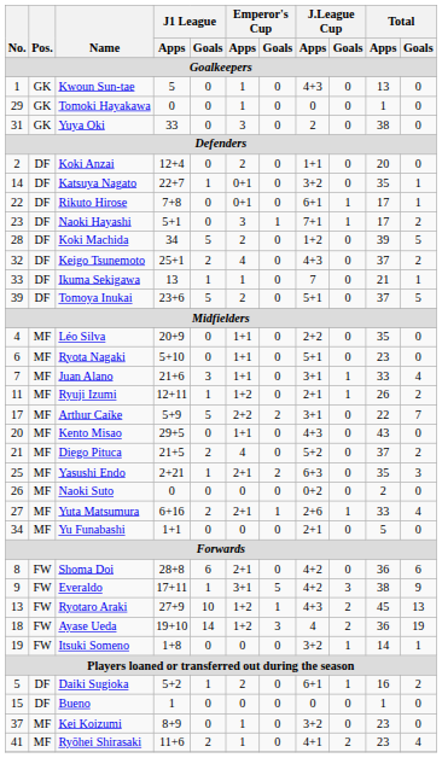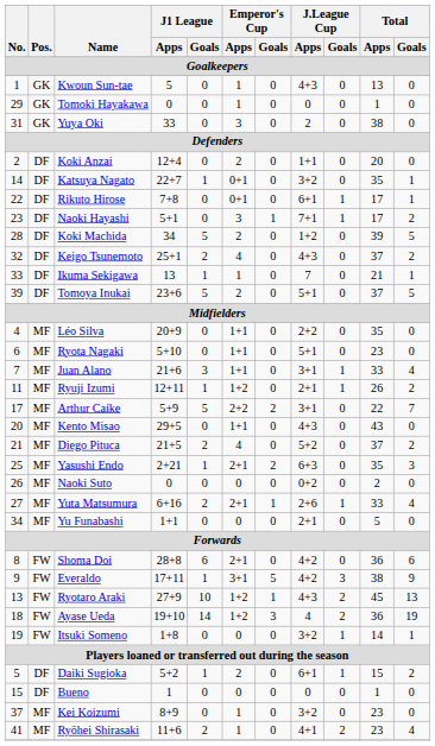Daiki Sugioka | Total / Apps / Goalkeepers: 16 -> 15
